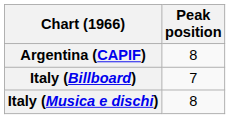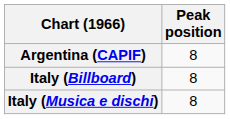Italy (Billboard) | Peak position: 7 -> 8
